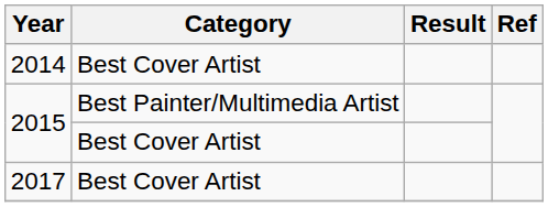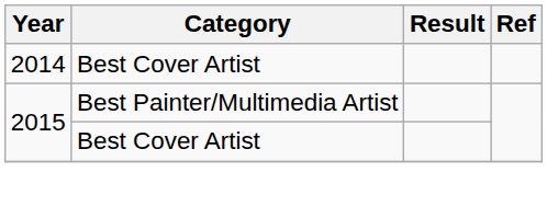- row: 2017 | Best Cover Artist
